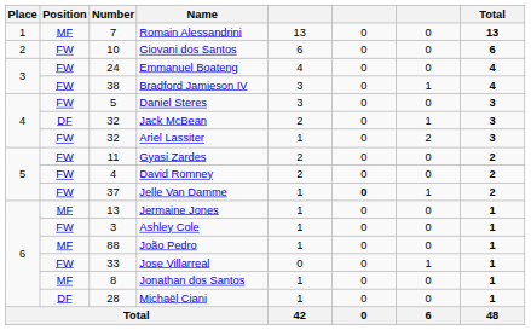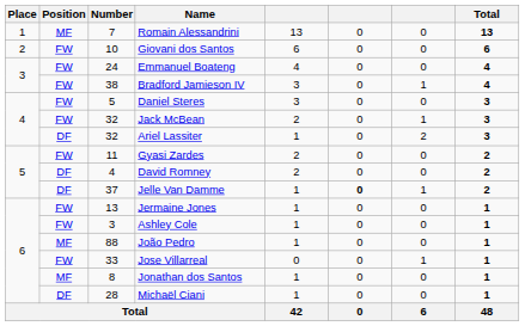Jack McBean | Position: DF -> FW
Ariel Lassiter | Position: FW -> DF
David Romney | Position: FW -> DF
Jelle Van Damme | Position: FW -> DF
Jermaine Jones | Position: MF -> FW
